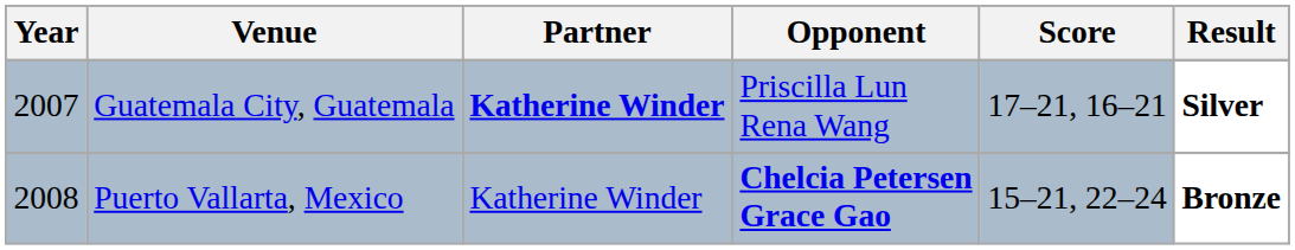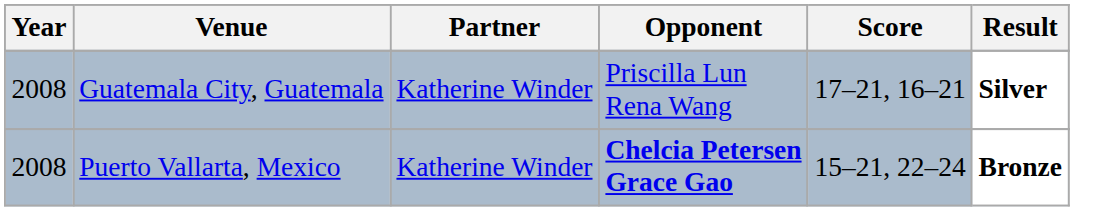Guatemala City, Guatemala | Year: 2007 -> 2008
Guatemala City, Guatemala | Partner: bold -> normal
